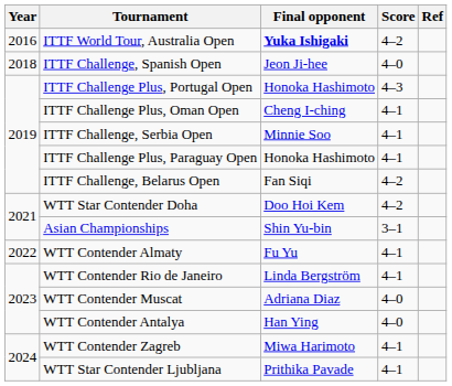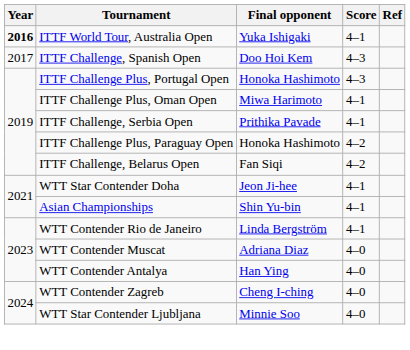ITTF World Tour, Australia Open | Year: normal -> bold
ITTF World Tour, Australia Open | Final opponent: bold -> normal
ITTF World Tour, Australia Open | Score: 4–2 -> 4–1
ITTF Challenge, Spanish Open | Year: 2018 -> 2017
ITTF Challenge, Spanish Open | Final opponent: Jeon Ji-hee -> Doo Hoi Kem
ITTF Challenge, Spanish Open | Score: 4–0 -> 4–3
ITTF Challenge Plus, Oman Open | Final opponent: Cheng I-ching -> Miwa Harimoto
ITTF Challenge, Serbia Open | Final opponent: Minnie Soo -> Prithika Pavade
ITTF Challenge Plus, Paraguay Open | Score: 4–1 -> 4–2
WTT Star Contender Doha | Final opponent: Doo Hoi Kem -> Jeon Ji-hee
WTT Star Contender Doha | Score: 4–2 -> 4–1
Asian Championships | Score: 3–1 -> 4–1
- row: 2022 | WTT Contender Almaty | Fu Yu | 4–1
WTT Contender Zagreb | Final opponent: Miwa Harimoto -> Cheng I-ching
WTT Contender Zagreb | Score: 4–1 -> 4–0
WTT Star Contender Ljubljana | Final opponent: Prithika Pavade -> Minnie Soo
WTT Star Contender Ljubljana | Score: 4–1 -> 4–0
